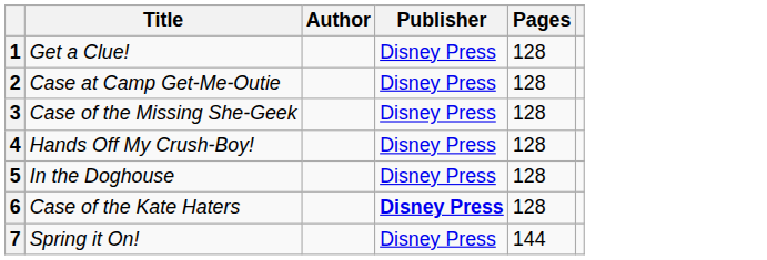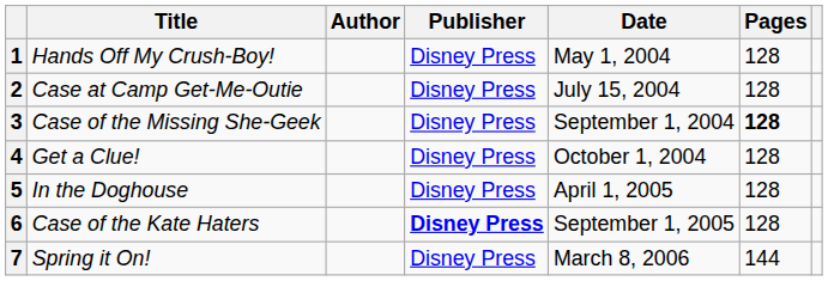+ column: Date | May 1, 2004 | July 15, 2004 | September 1, 2004 | October 1, 2004 | April 1, 2005 | September 1, 2005 | March 8, 2006
1 | Title: Get a Clue! -> Hands Off My Crush-Boy!
3 | Pages: normal -> bold
4 | Title: Hands Off My Crush-Boy! -> Get a Clue!
